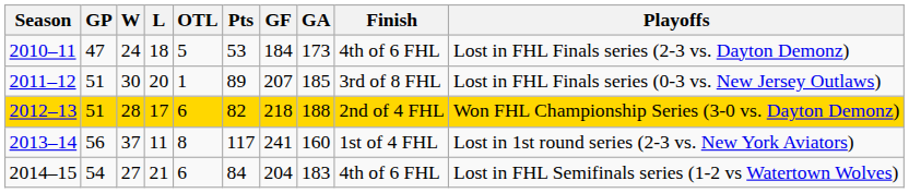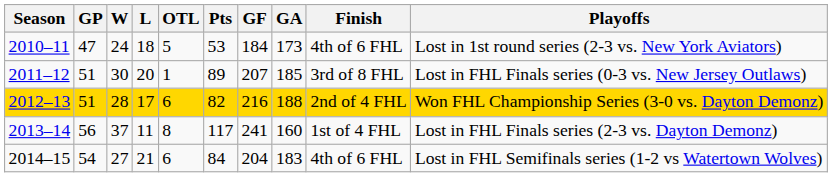2010–11 | Playoffs: Lost in FHL Finals series (2-3 vs. Dayton Demonz) -> Lost in 1st round series (2-3 vs. New York Aviators)
2012–13 | GF: 218 -> 216
2013–14 | Playoffs: Lost in 1st round series (2-3 vs. New York Aviators) -> Lost in FHL Finals series (2-3 vs. Dayton Demonz)
